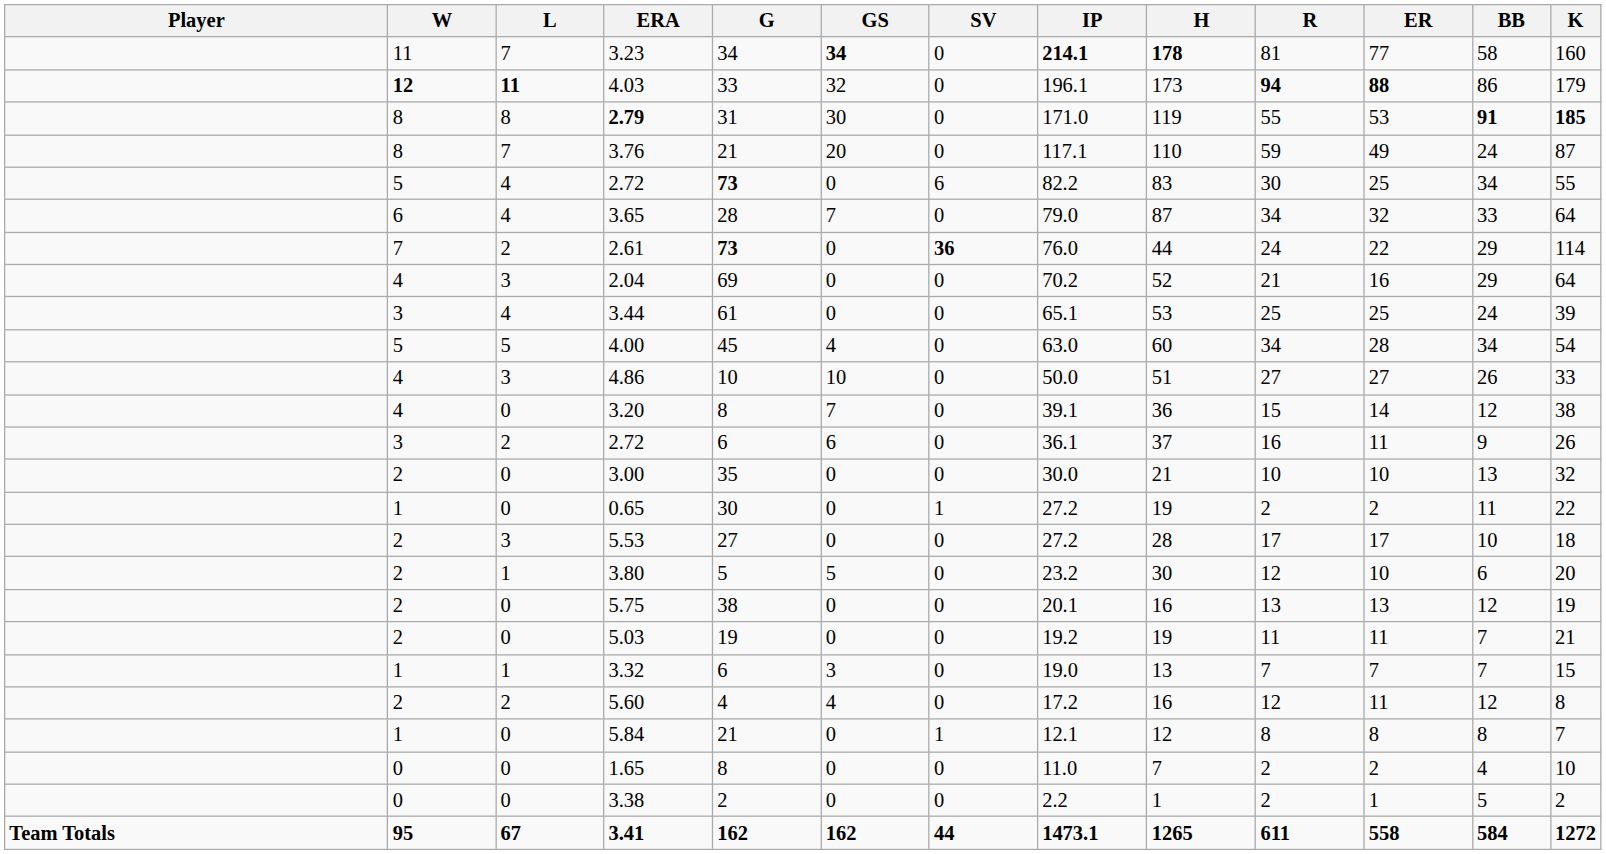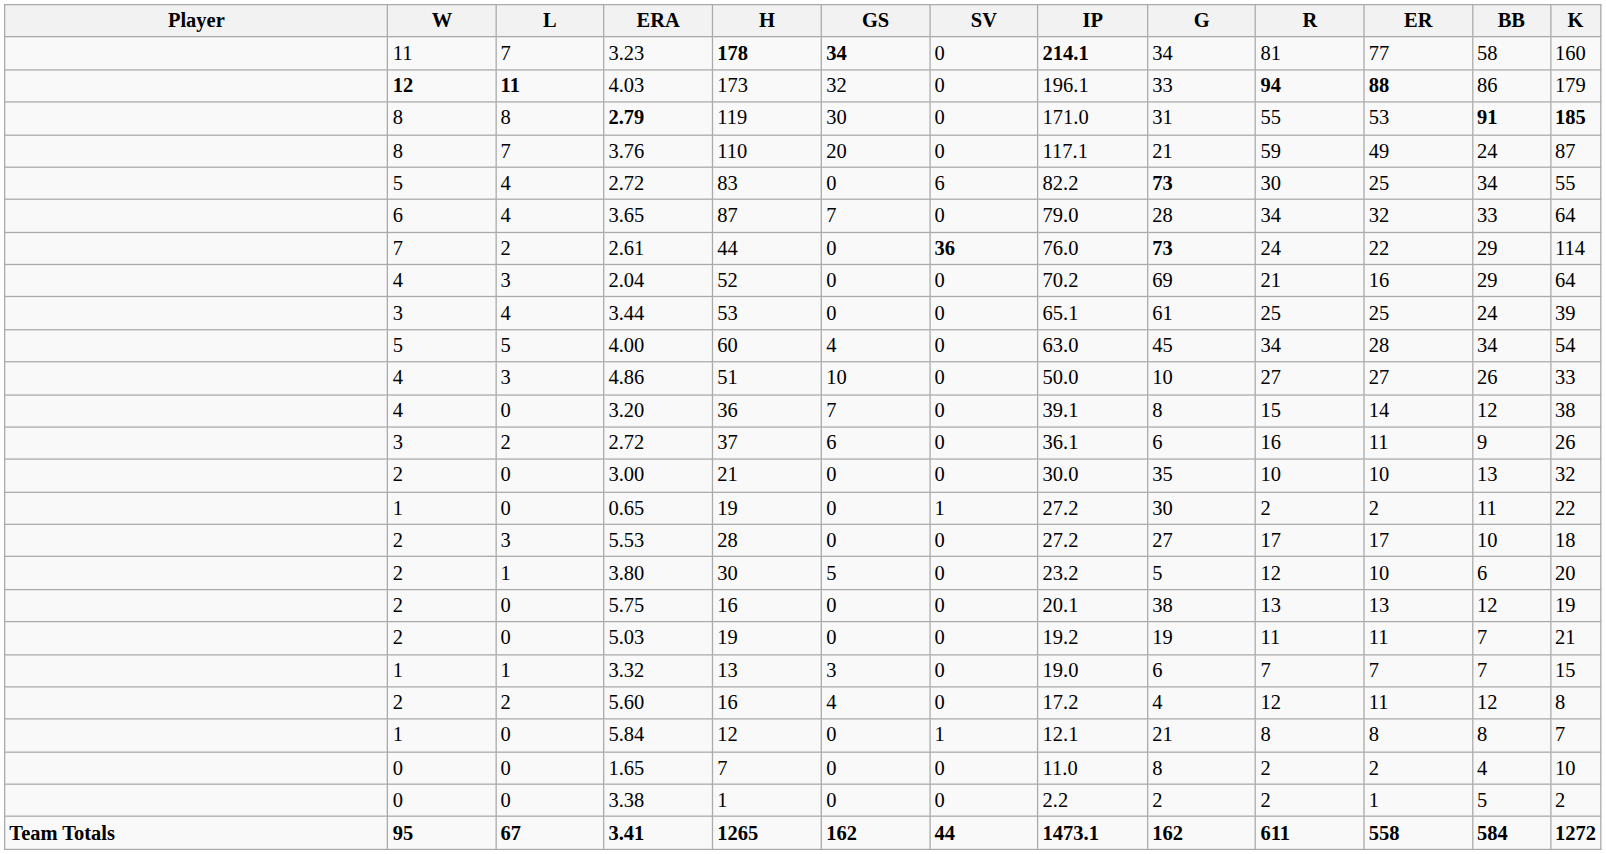columns swapped: G <-> H
